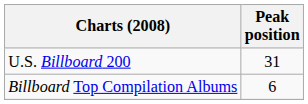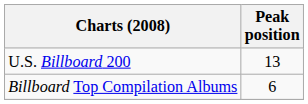U.S. Billboard 200 | Peak position: 31 -> 13
